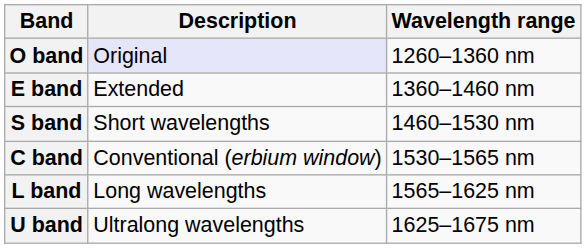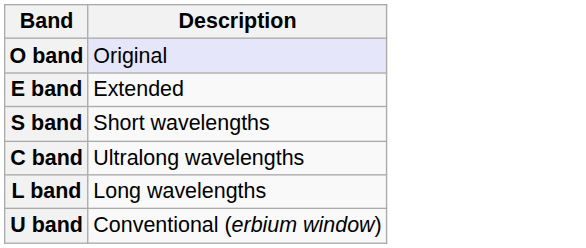- column: Wavelength range | 1260–1360 nm | 1360–1460 nm | 1460–1530 nm | 1530–1565 nm | 1565–1625 nm | 1625–1675 nm
C band | Description: Conventional (erbium window) -> Ultralong wavelengths
U band | Description: Ultralong wavelengths -> Conventional (erbium window)
